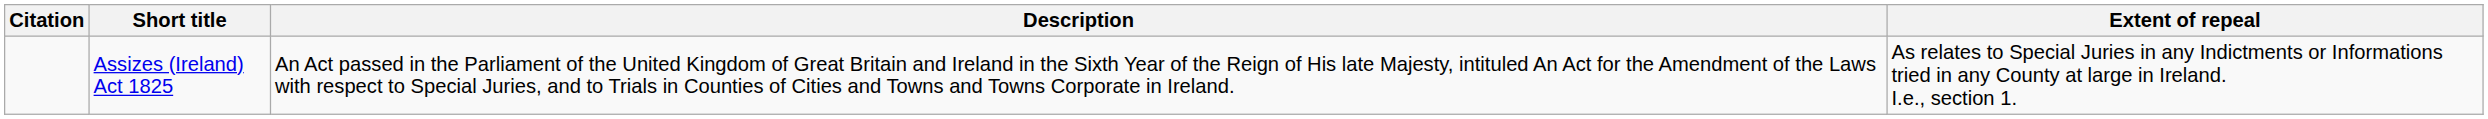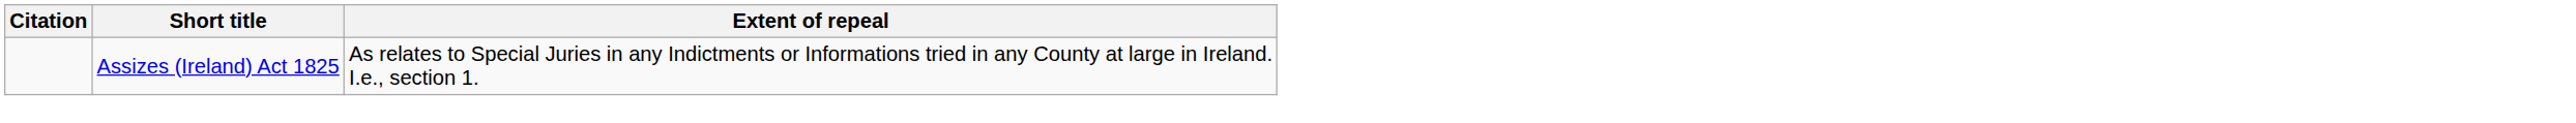- column: Description | An Act passed in the Parliament of the United Kingdom of Great Britain and Ireland in the Sixth Year of the Reign of His late Majesty, intituled An Act for the Amendment of the Laws with respect to Special Juries, and to Trials in Counties of Cities and Towns and Towns Corporate in Ireland.
